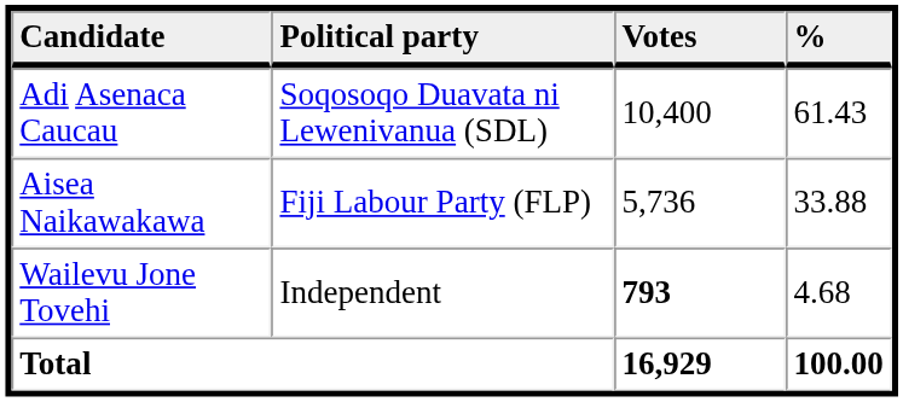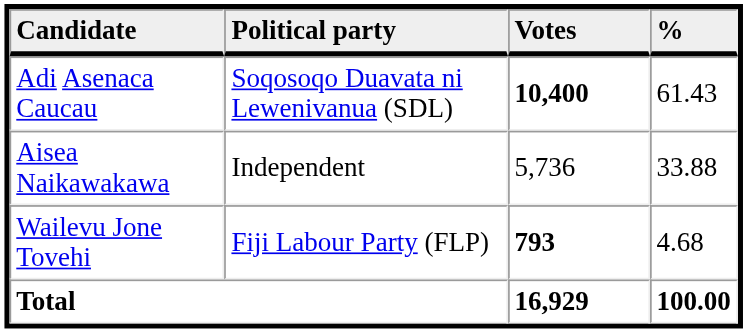Adi Asenaca Caucau | Votes: normal -> bold
Aisea Naikawakawa | Political party: Fiji Labour Party (FLP) -> Independent
Wailevu Jone Tovehi | Political party: Independent -> Fiji Labour Party (FLP)
